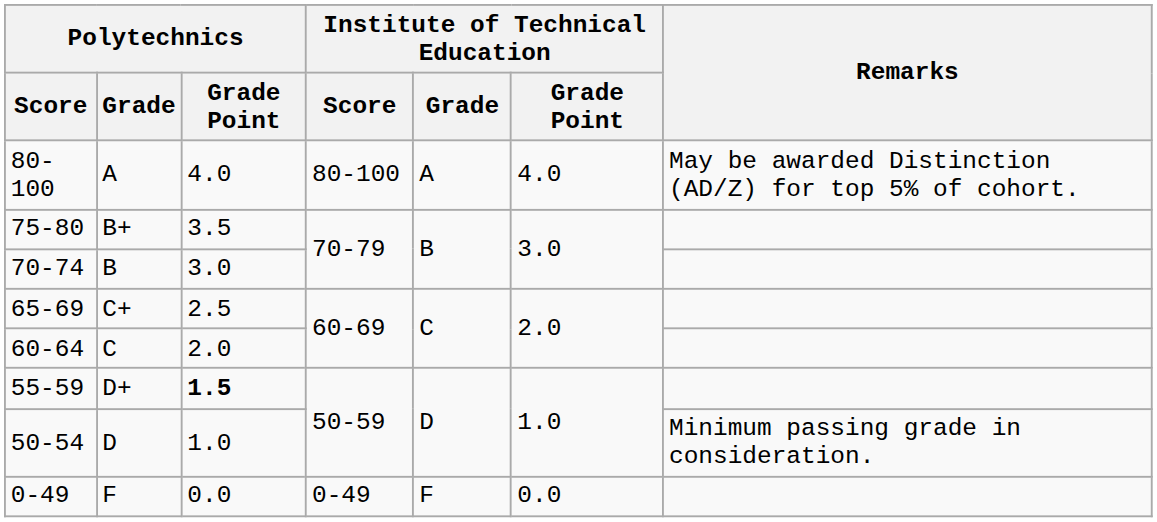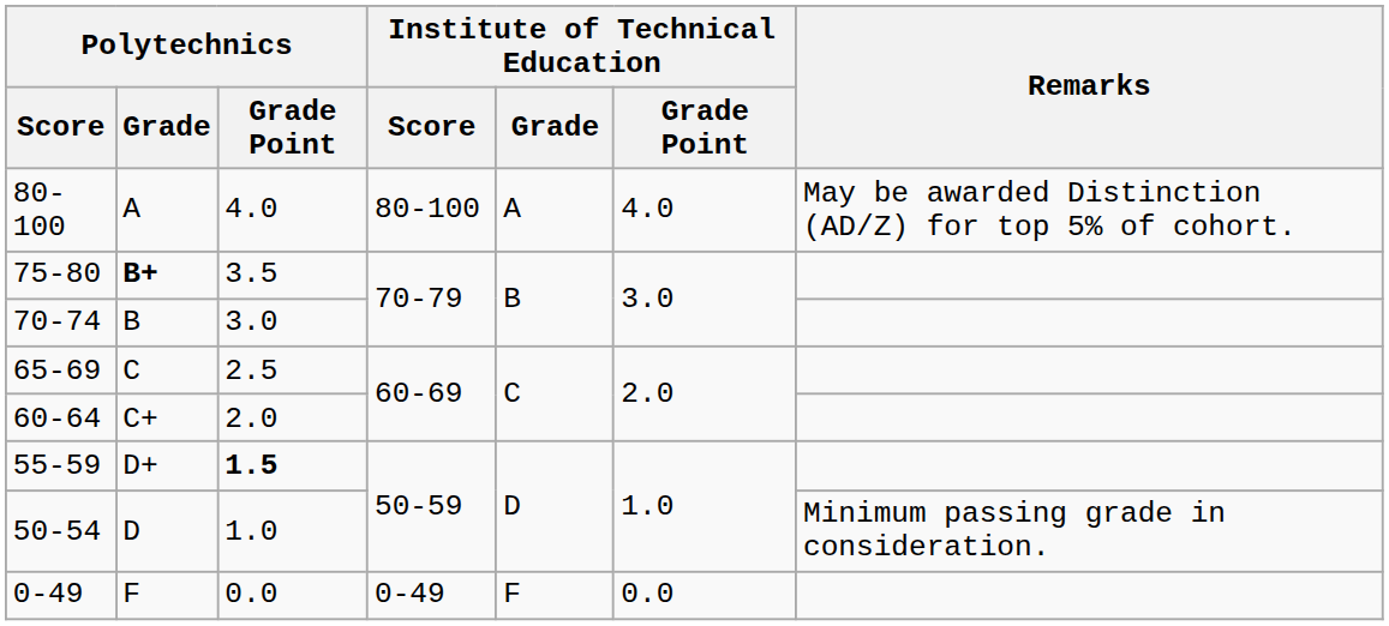75-80 | Polytechnics / Grade: normal -> bold
65-69 | Polytechnics / Grade: C+ -> C
60-64 | Polytechnics / Grade: C -> C+
